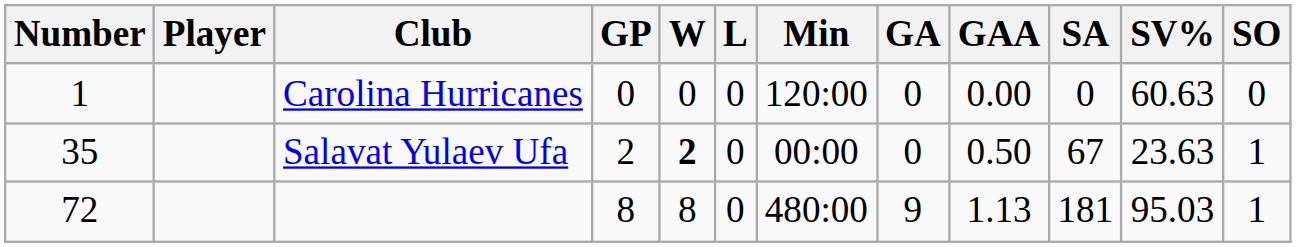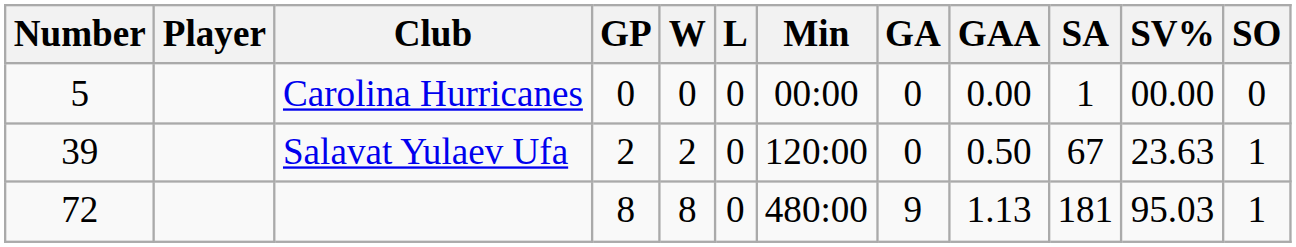Carolina Hurricanes | Number: 1 -> 5
Carolina Hurricanes | Min: 120:00 -> 00:00
Carolina Hurricanes | SA: 0 -> 1
Carolina Hurricanes | SV%: 60.63 -> 00.00
Salavat Yulaev Ufa | Number: 35 -> 39
Salavat Yulaev Ufa | W: bold -> normal
Salavat Yulaev Ufa | Min: 00:00 -> 120:00
